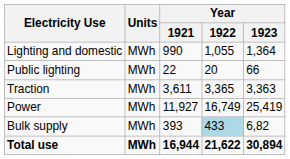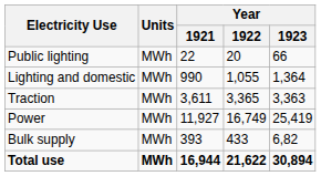rows swapped: Lighting and domestic <-> Public lighting
Bulk supply | Year / 1922: lightblue background -> no background
